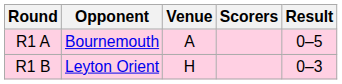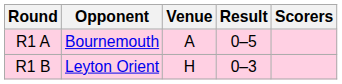columns swapped: Result <-> Scorers
